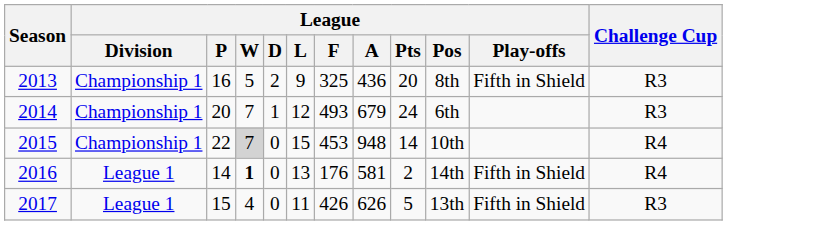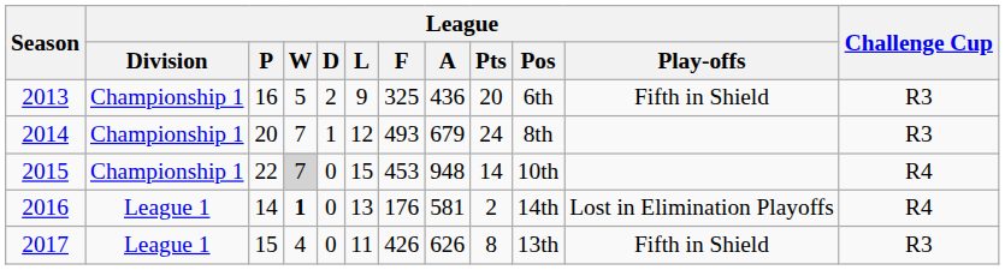2013 | League / Pos: 8th -> 6th
2014 | League / Pos: 6th -> 8th
2016 | League / Play-offs: Fifth in Shield -> Lost in Elimination Playoffs
2017 | League / Pts: 5 -> 8
